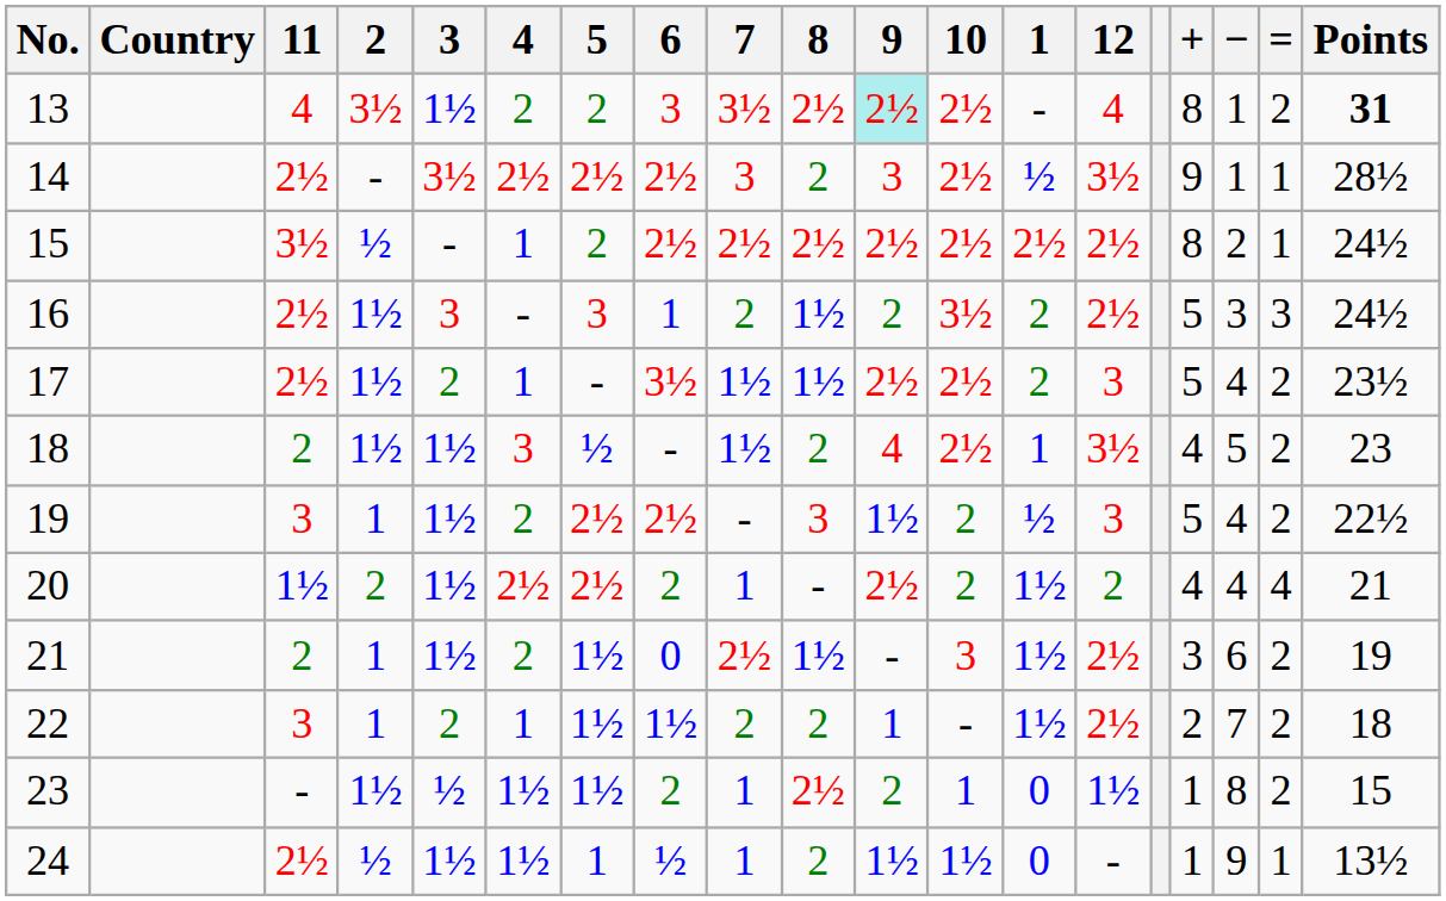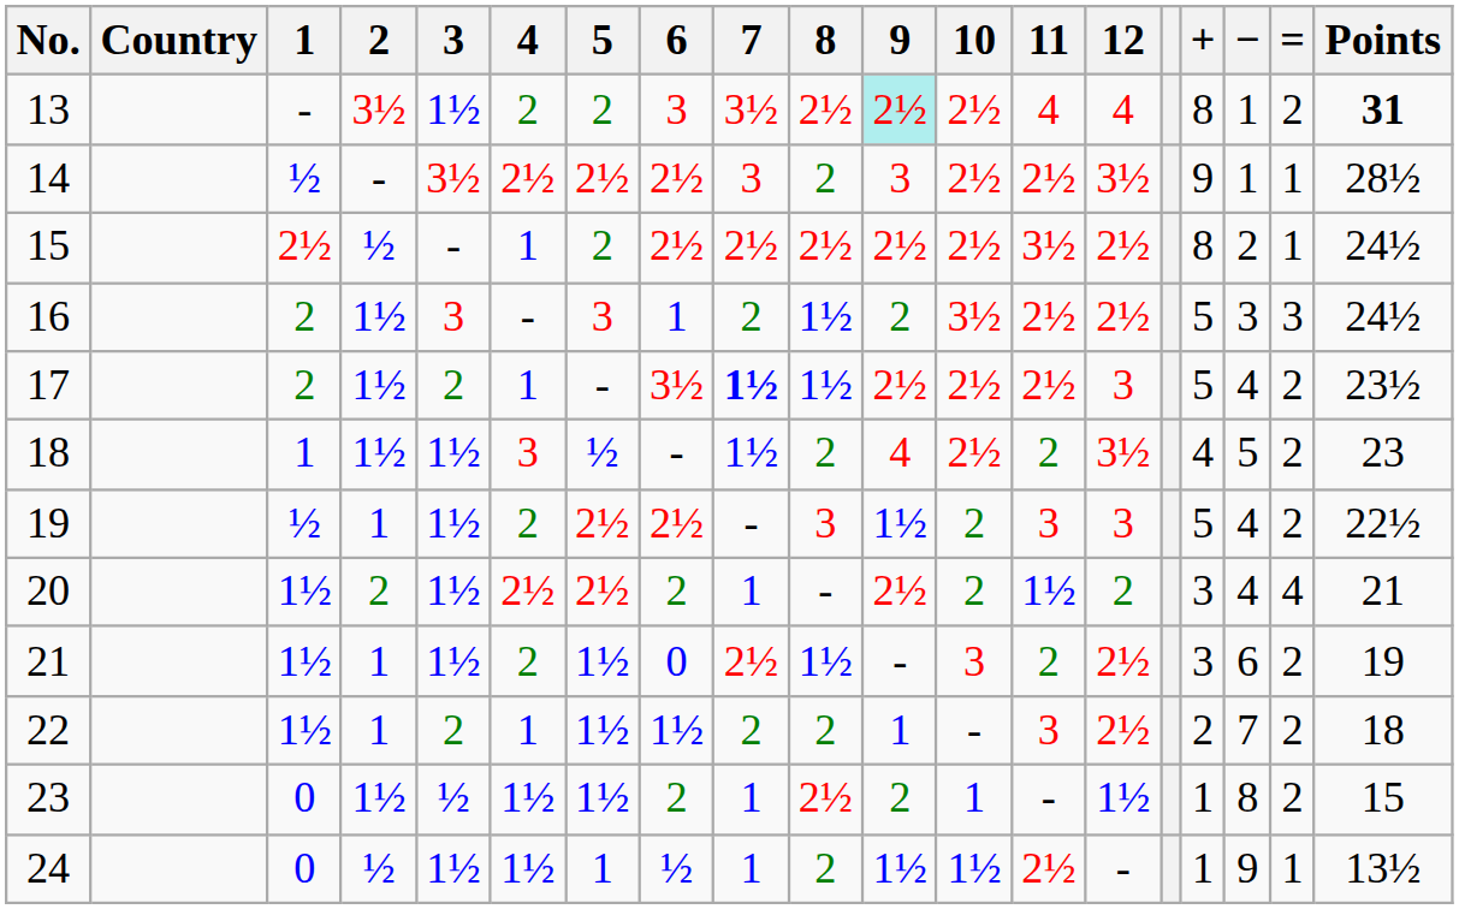columns swapped: 1 <-> 11
17 | 7: normal -> bold
20 | +: 4 -> 3
